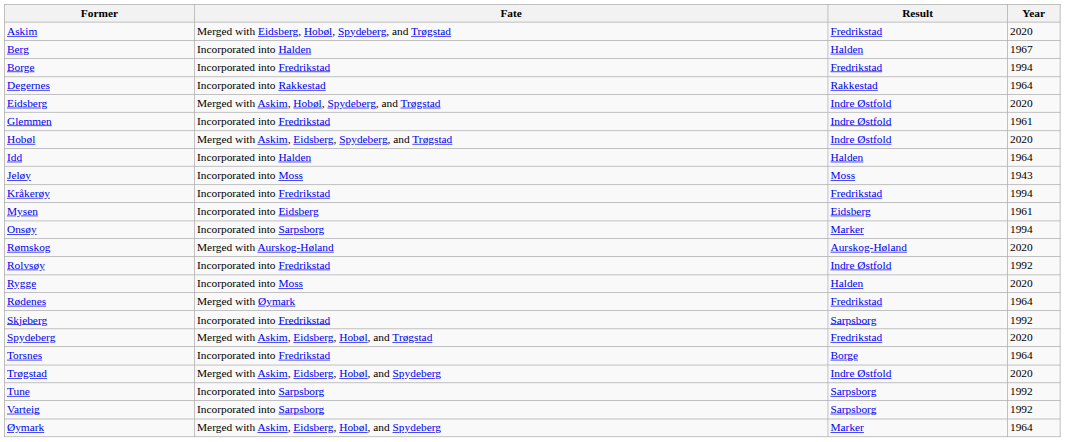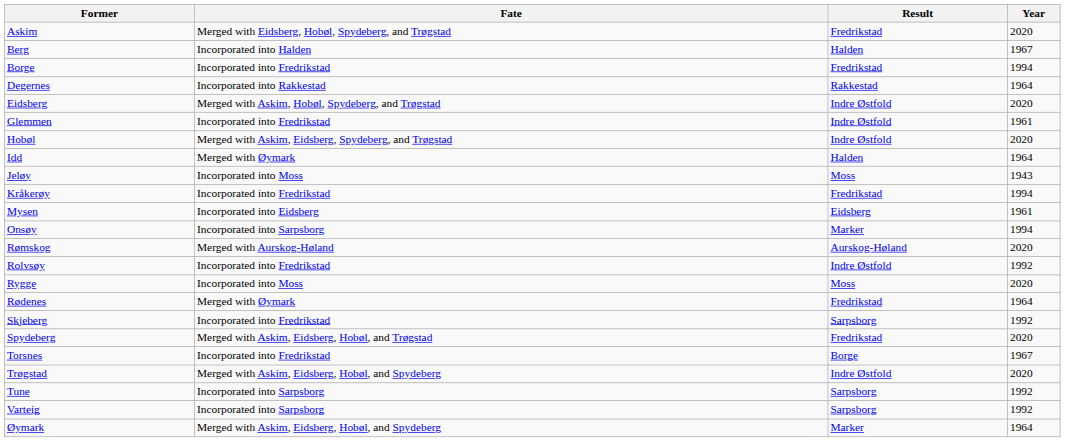Idd | Fate: Incorporated into Halden -> Merged with Øymark
Rygge | Result: Halden -> Moss
Torsnes | Year: 1964 -> 1967
